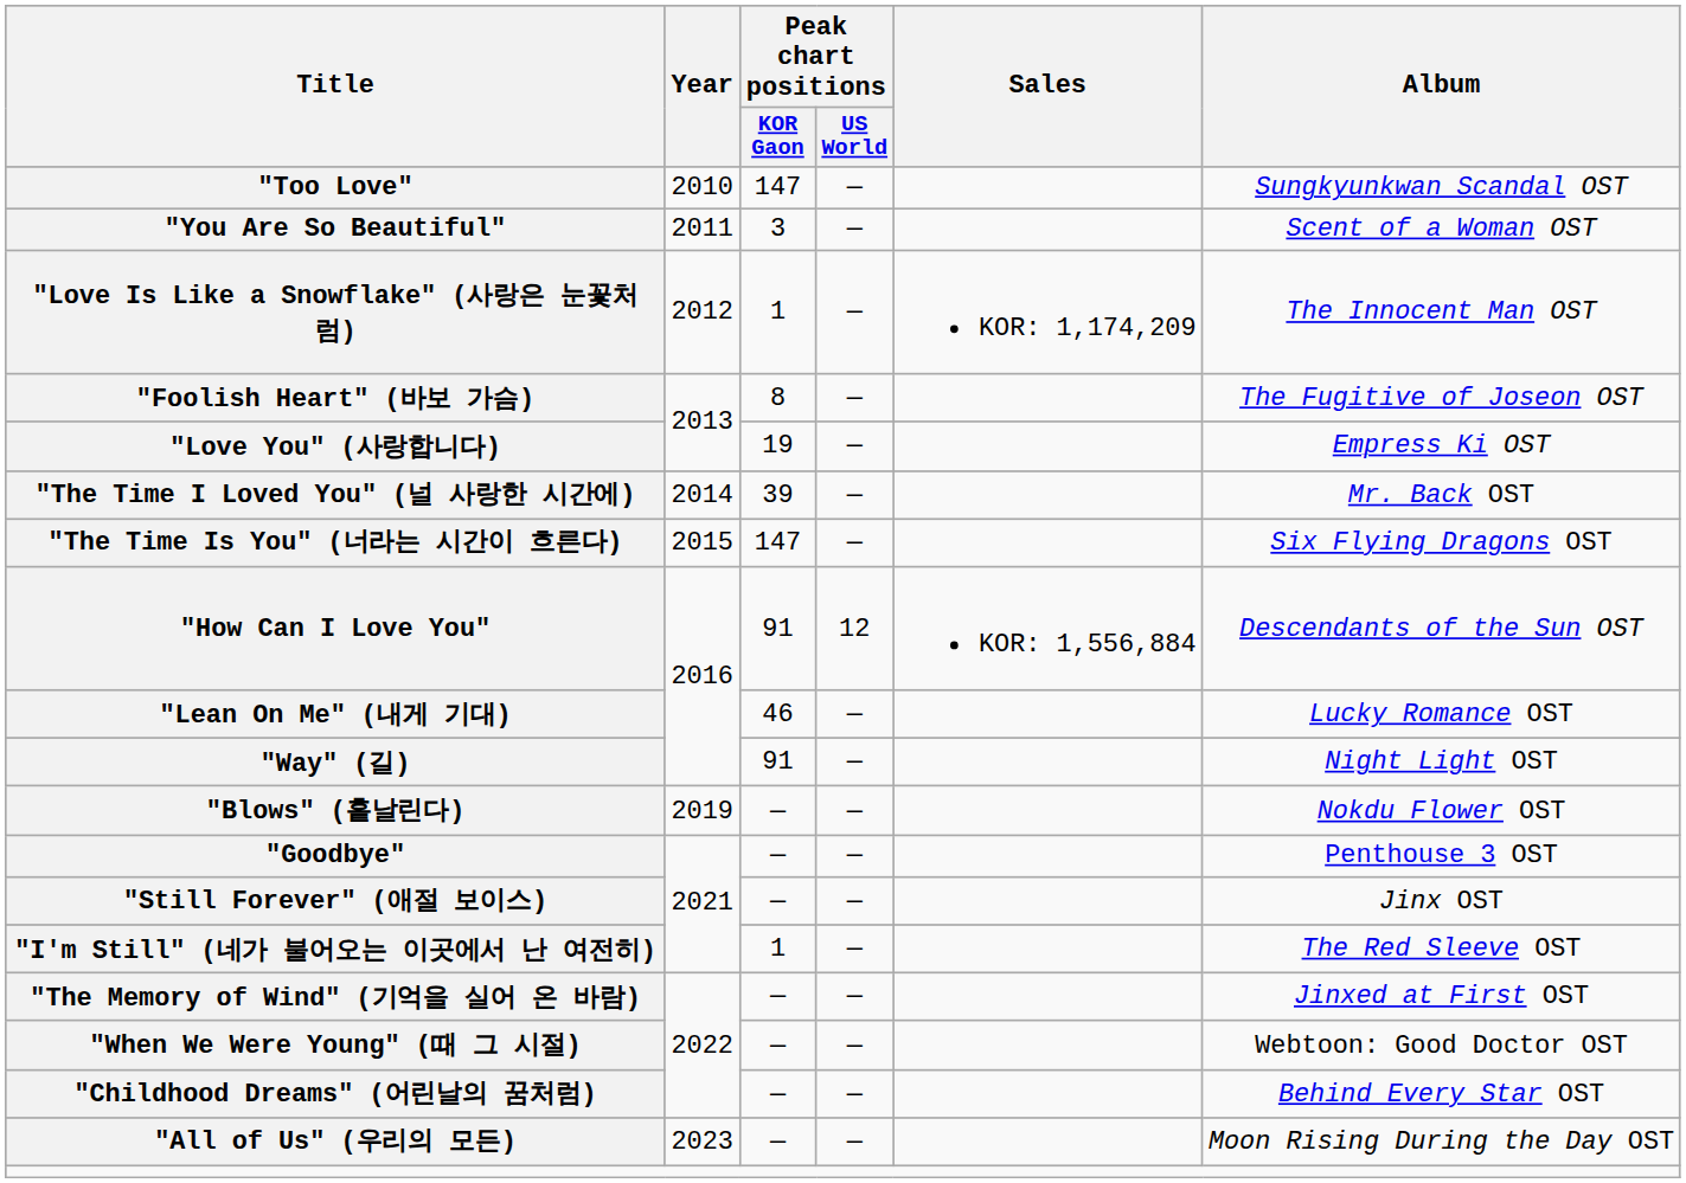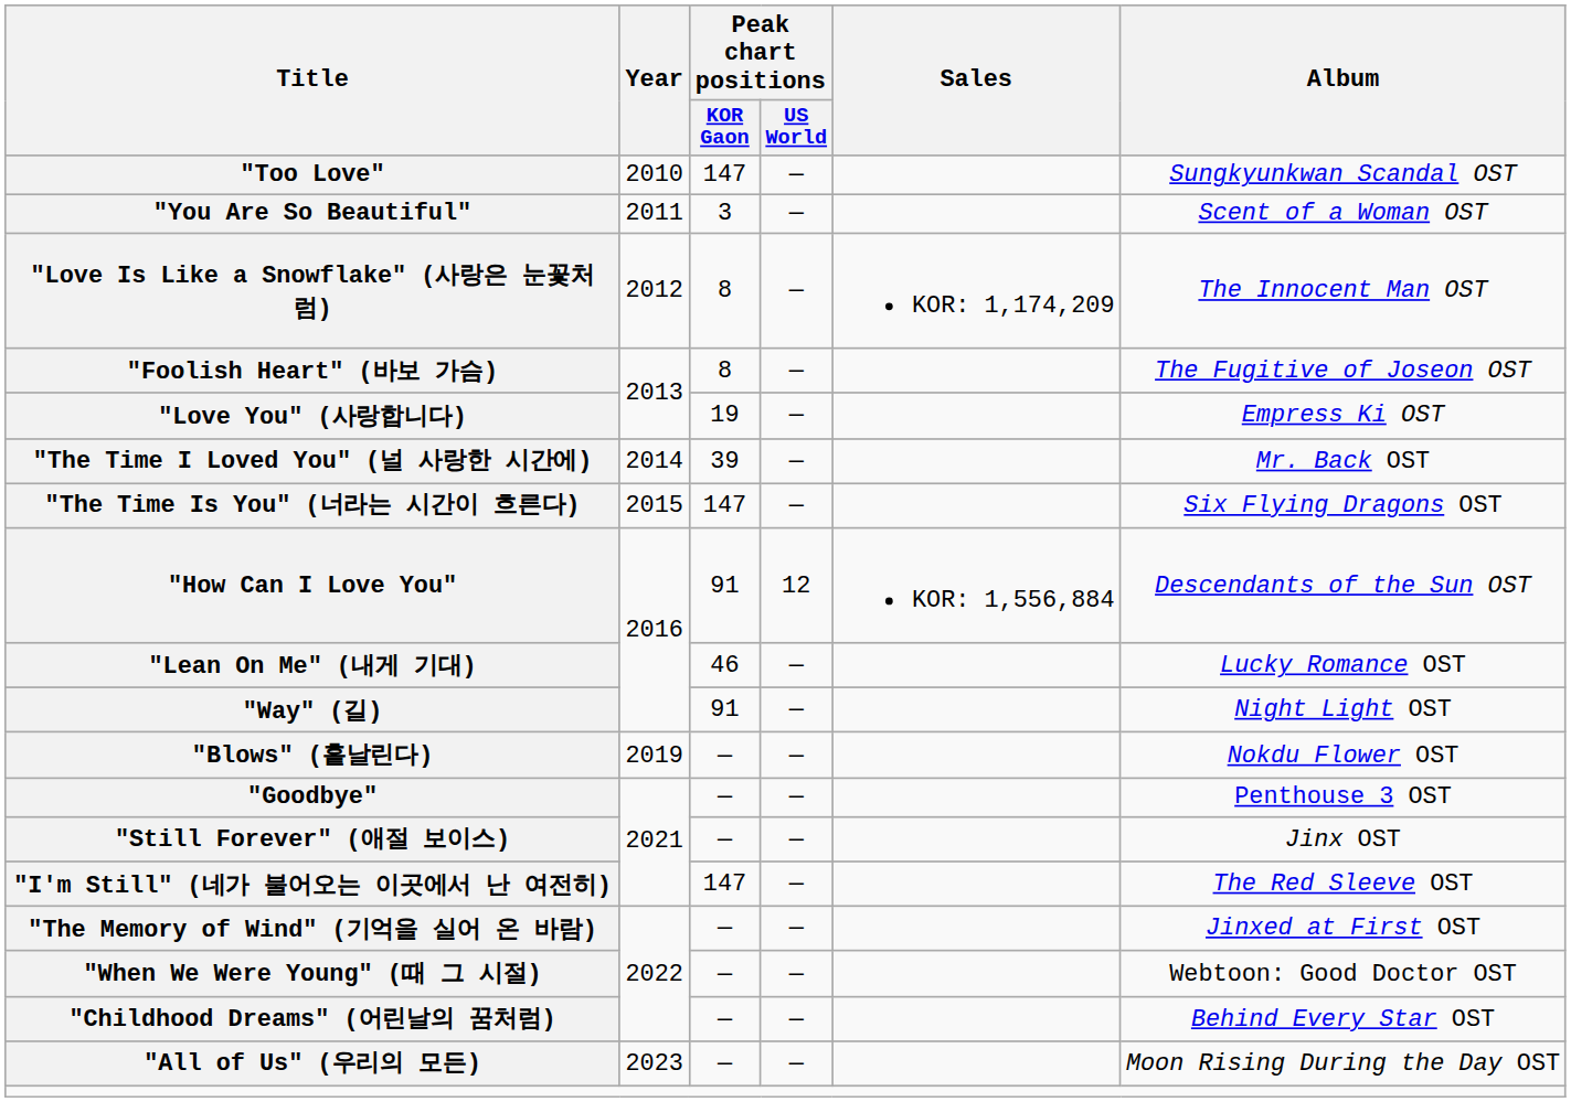"Love Is Like a Snowflake" (사랑은 눈꽃처럼) | Peak chart positions / KOR Gaon: 1 -> 8
"I'm Still" (네가 불어오는 이곳에서 난 여전히) | Peak chart positions / KOR Gaon: 1 -> 147
